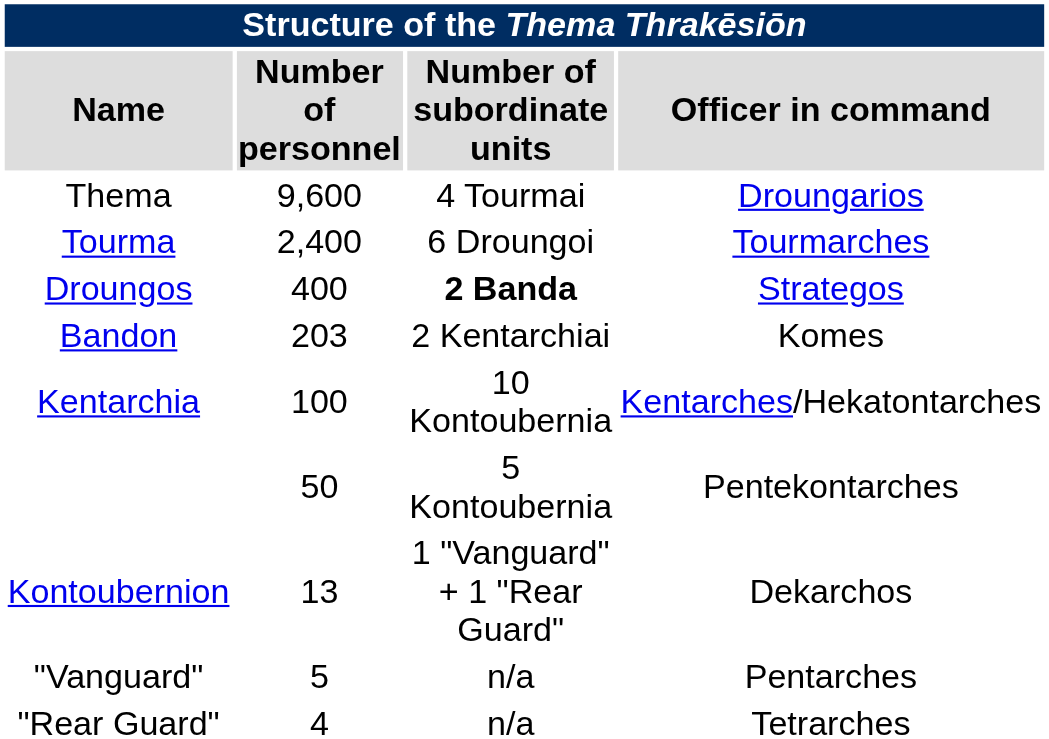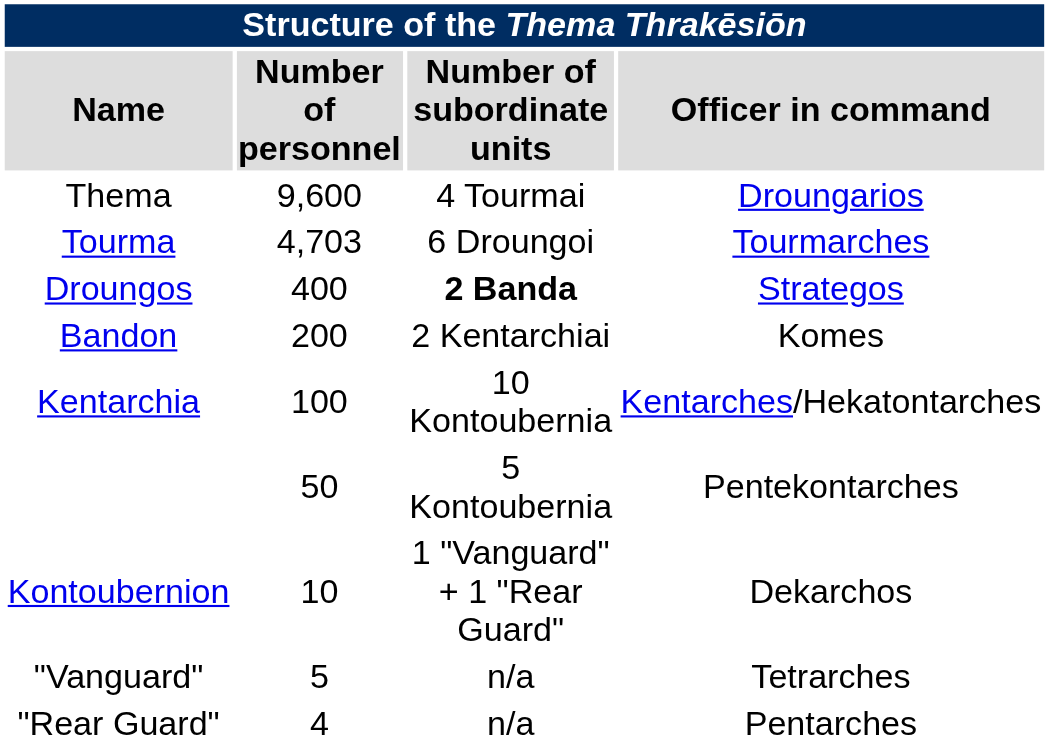Tourma | Number of personnel: 2,400 -> 4,703
Bandon | Number of personnel: 203 -> 200
Kontoubernion | Number of personnel: 13 -> 10
"Vanguard" | Officer in command: Pentarches -> Tetrarches
"Rear Guard" | Officer in command: Tetrarches -> Pentarches
